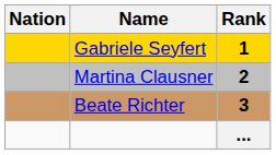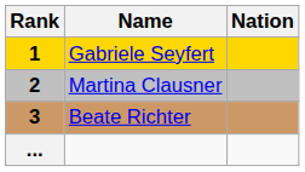columns swapped: Rank <-> Nation
